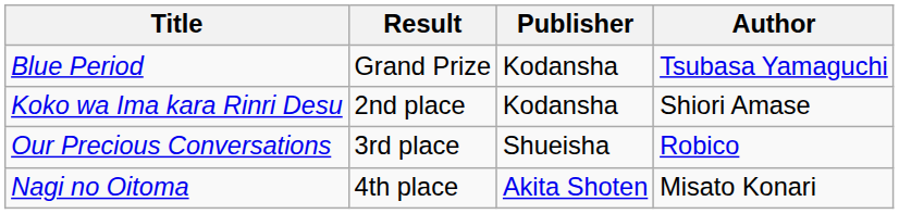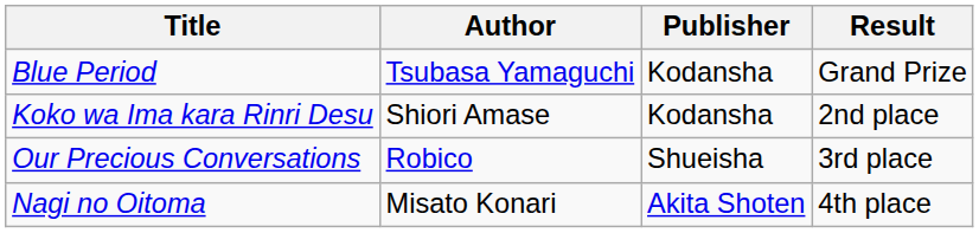columns swapped: Author <-> Result
